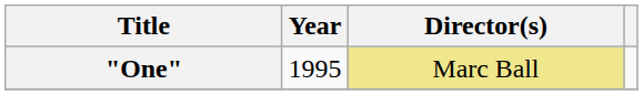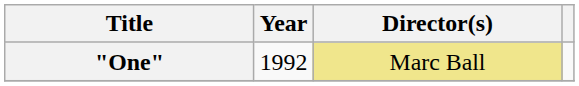"One" | Year: 1995 -> 1992
